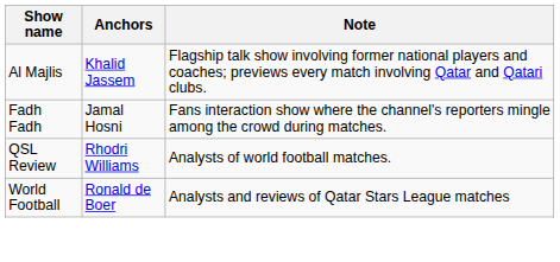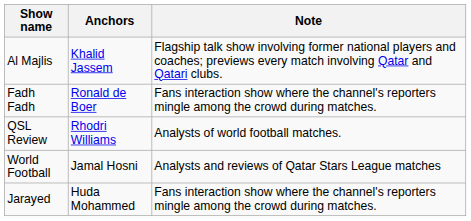Fadh Fadh | Anchors: Jamal Hosni -> Ronald de Boer
World Football | Anchors: Ronald de Boer -> Jamal Hosni
+ row: Jarayed | Huda Mohammed | Fans interaction show where the channel's reporters mingle among the crowd during matches.
